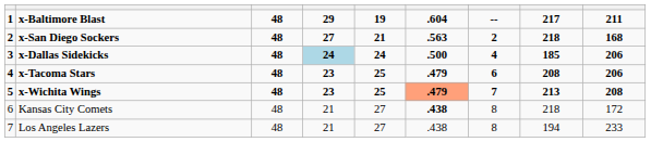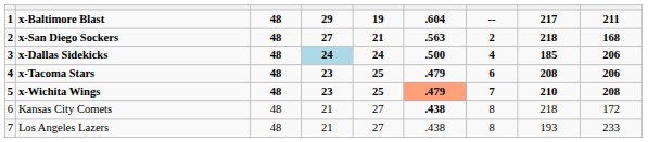x-Wichita Wings | column 8: 213 -> 210
Los Angeles Lazers | column 8: 194 -> 193
